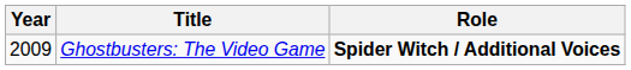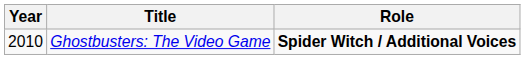Ghostbusters: The Video Game | Year: 2009 -> 2010
